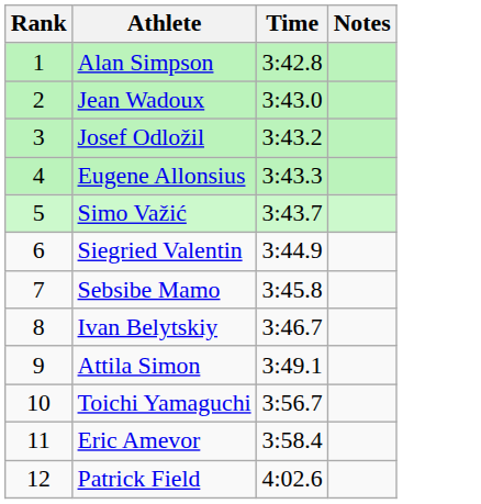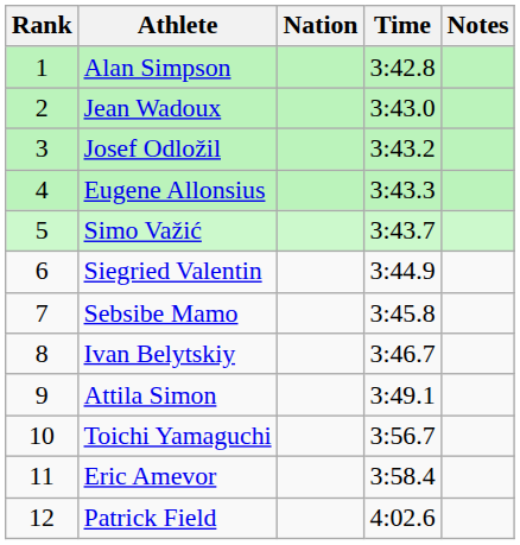+ column: Nation
